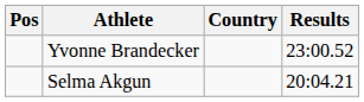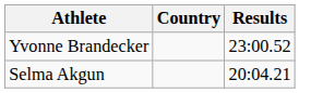- column: Pos
